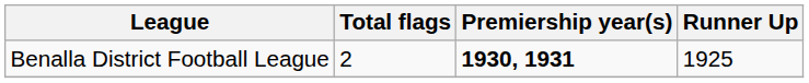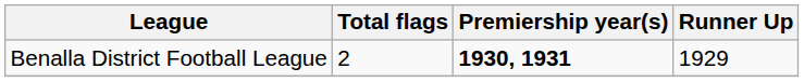Benalla District Football League | Runner Up: 1925 -> 1929
